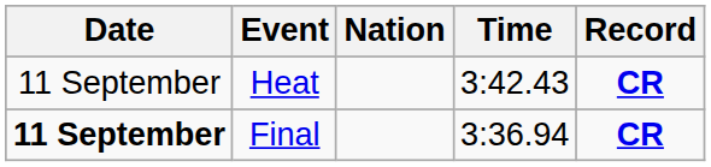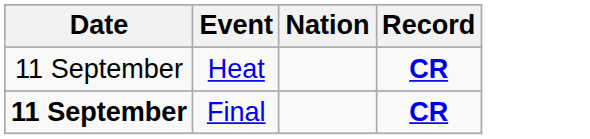- column: Time | 3:42.43 | 3:36.94
